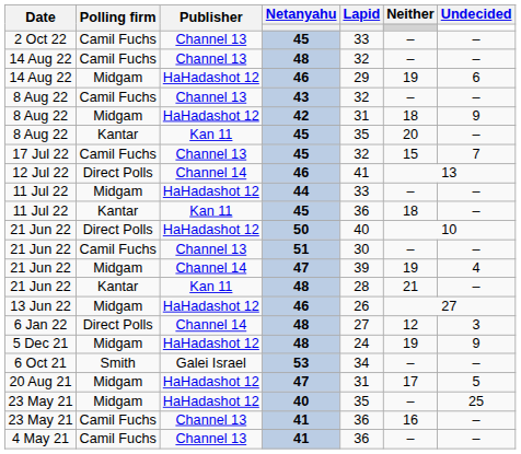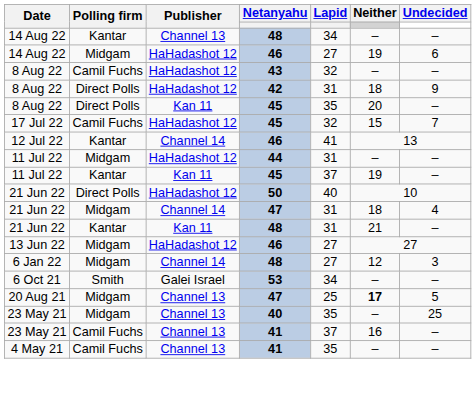- row: 2 Oct 22 | Camil Fuchs | Channel 13 | 45 | 33 | – | –
14 Aug 22 / 48 | Polling firm: Camil Fuchs -> Kantar
14 Aug 22 / 48 | Lapid: 32 -> 34
14 Aug 22 / 46 | Lapid: 29 -> 27
8 Aug 22 / 43 | Publisher: Channel 13 -> HaHadashot 12
8 Aug 22 / 42 | Polling firm: Midgam -> Direct Polls
8 Aug 22 / 45 | Polling firm: Kantar -> Direct Polls
17 Jul 22 | Publisher: Channel 13 -> HaHadashot 12
12 Jul 22 | Polling firm: Direct Polls -> Kantar
11 Jul 22 / 44 | Lapid: 33 -> 31
11 Jul 22 / 45 | Lapid: 36 -> 37
11 Jul 22 / 45 | Neither: 18 -> 19
- row: 21 Jun 22 | Camil Fuchs | Channel 13 | 51 | 30 | – | –
21 Jun 22 / 47 | Lapid: 39 -> 31
21 Jun 22 / 47 | Neither: 19 -> 18
21 Jun 22 / 48 | Lapid: 28 -> 31
13 Jun 22 | Lapid: 26 -> 27
6 Jan 22 | Polling firm: Direct Polls -> Midgam
- row: 5 Dec 21 | Midgam | HaHadashot 12 | 48 | 24 | 19 | 9
20 Aug 21 | Publisher: HaHadashot 12 -> Channel 13
20 Aug 21 | Lapid: 31 -> 25
20 Aug 21 | Neither: normal -> bold
23 May 21 / 40 | Publisher: HaHadashot 12 -> Channel 13
23 May 21 / 41 | Lapid: 36 -> 37
4 May 21 | Lapid: 36 -> 35
